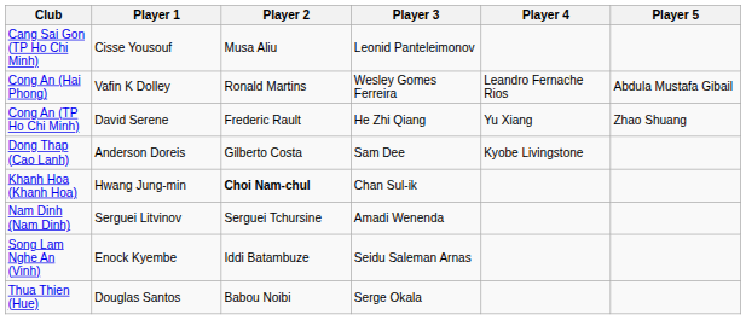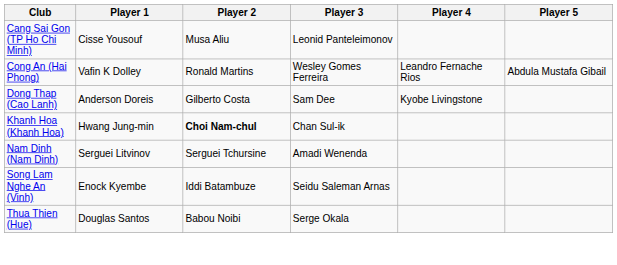- row: Cong An (TP Ho Chi Minh) | David Serene | Frederic Rault | He Zhi Qiang | Yu Xiang | Zhao Shuang
